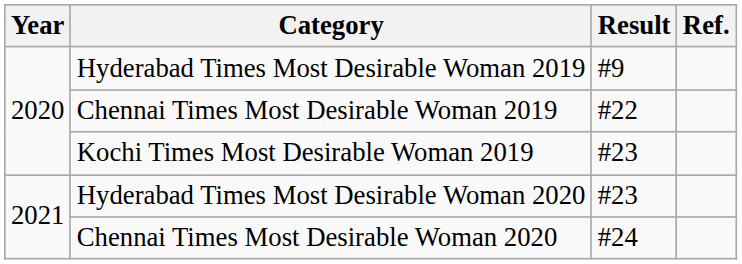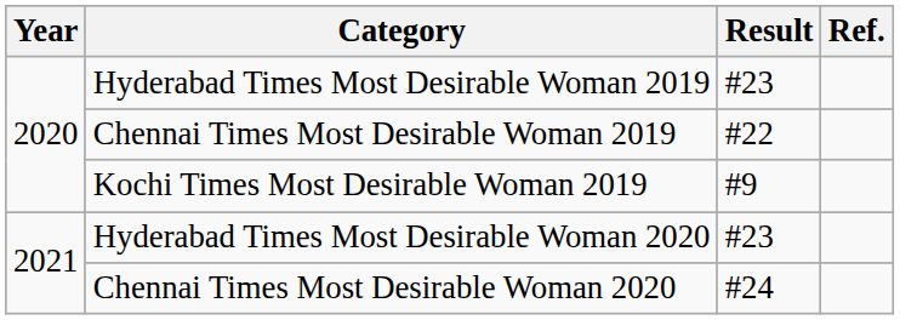Hyderabad Times Most Desirable Woman 2019 | Result: #9 -> #23
Kochi Times Most Desirable Woman 2019 | Result: #23 -> #9
